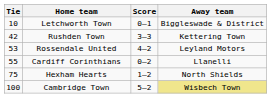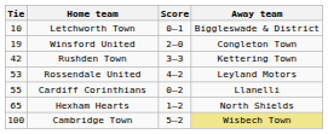+ row: 19 | Winsford United | 2–0 | Congleton Town
Hexham Hearts | Tie: 75 -> 65
